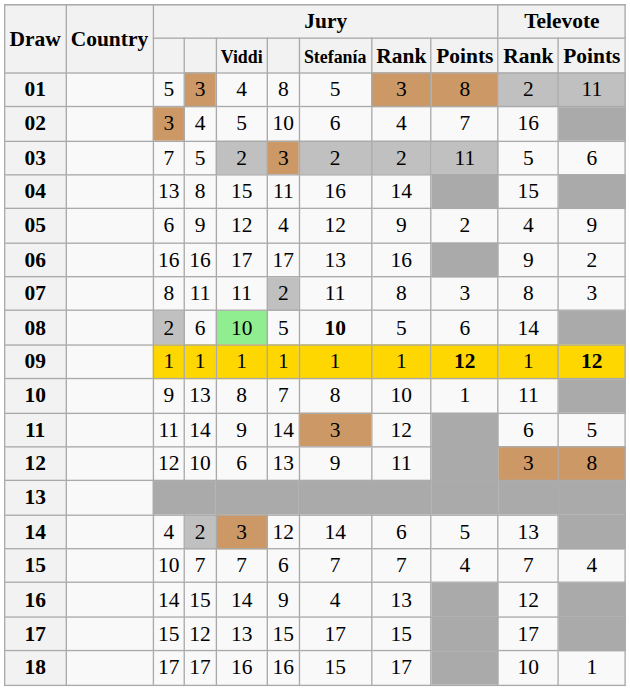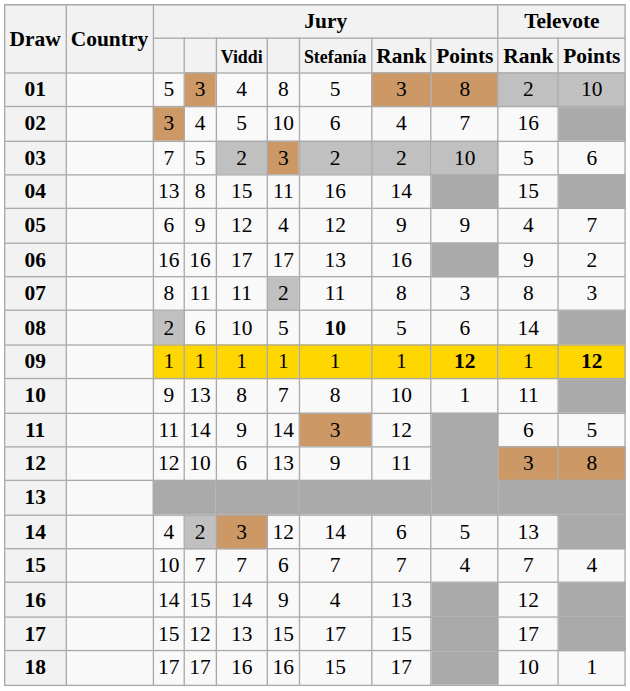01 | Televote / Points: 11 -> 10
03 | Jury / Points: 11 -> 10
05 | Jury / Points: 2 -> 9
05 | Televote / Points: 9 -> 7
08 | Jury / Viddi: lightgreen background -> no background
